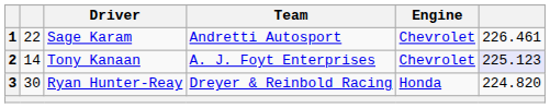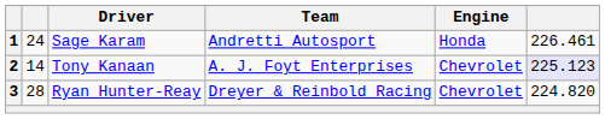1 | column 2: 22 -> 24
1 | Engine: Chevrolet -> Honda
3 | column 2: 30 -> 28
3 | Engine: Honda -> Chevrolet
